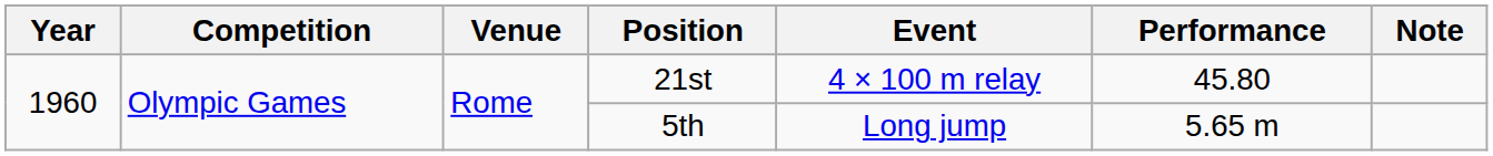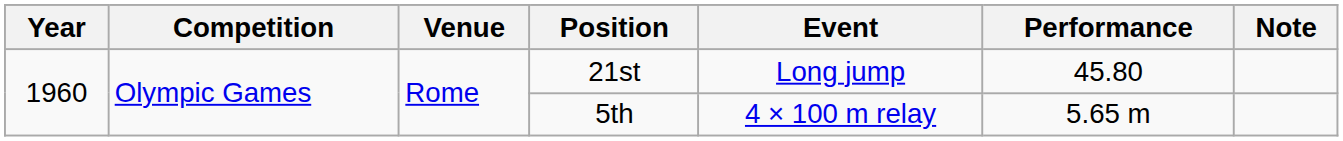21st | Event: 4 × 100 m relay -> Long jump
5th | Event: Long jump -> 4 × 100 m relay
